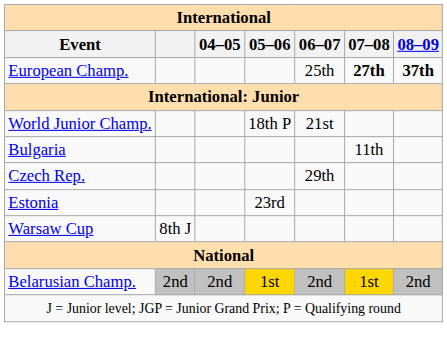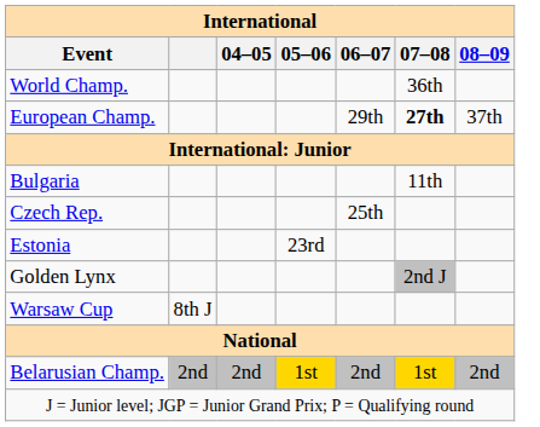+ row: World Champ. | 36th
European Champ. | 06–07: 25th -> 29th
European Champ. | 08–09: bold -> normal
- row: World Junior Champ. | 18th P | 21st
Czech Rep. | 06–07: 29th -> 25th
+ row: Golden Lynx | 2nd J
